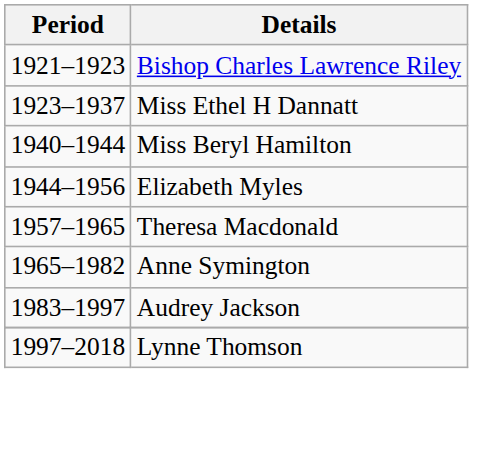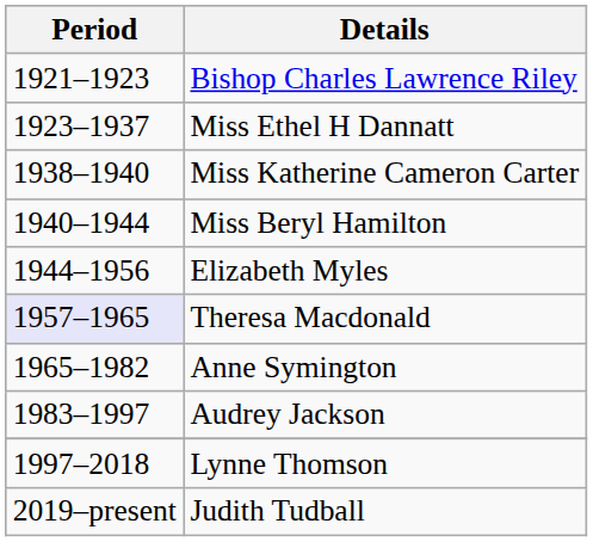+ row: 1938–1940 | Miss Katherine Cameron Carter
Theresa Macdonald | Period: no background -> lavender background
+ row: 2019–present | Judith Tudball
